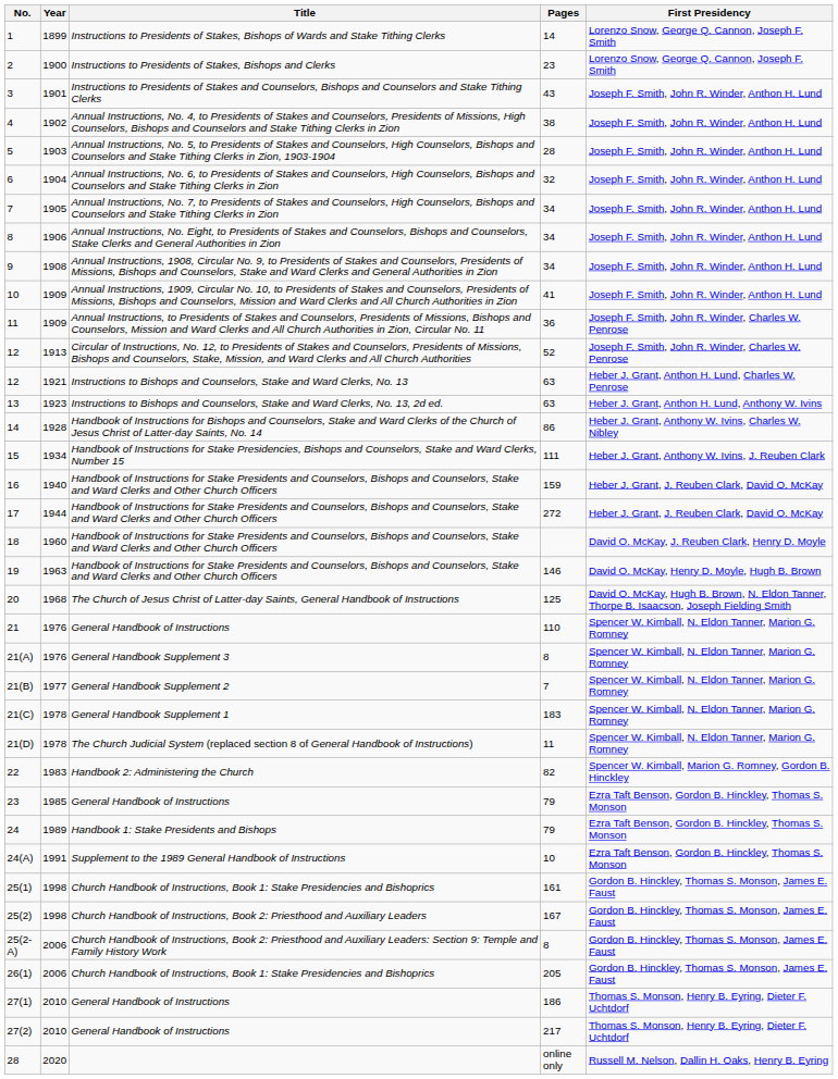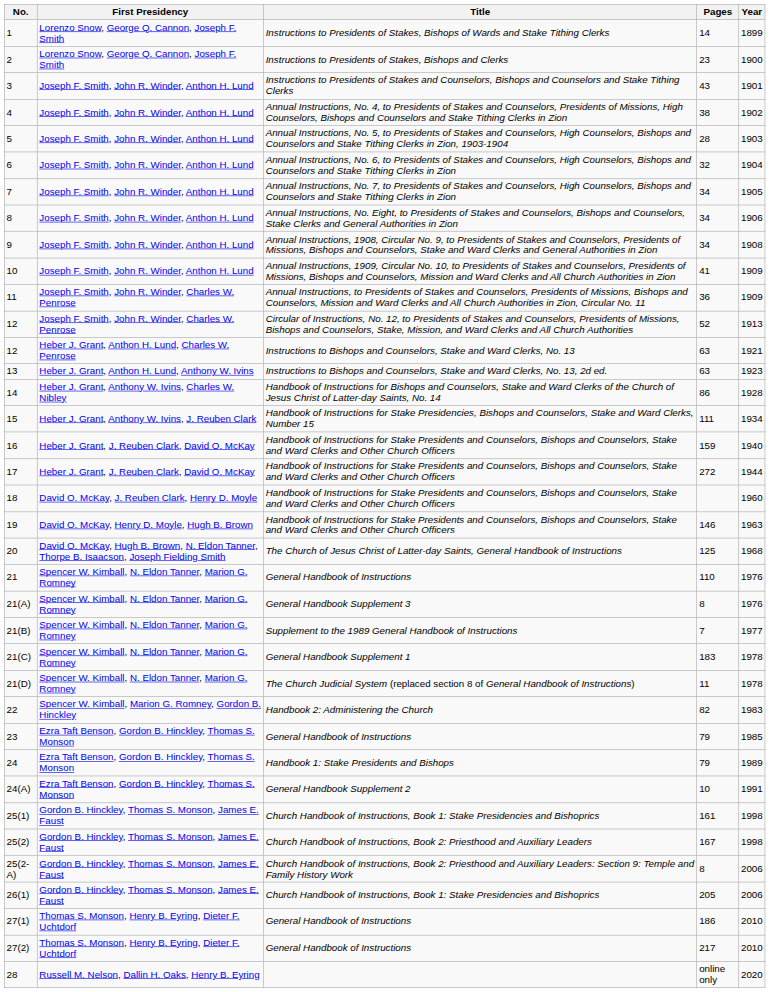columns swapped: Year <-> First Presidency
21(B) | Title: General Handbook Supplement 2 -> Supplement to the 1989 General Handbook of Instructions
24(A) | Title: Supplement to the 1989 General Handbook of Instructions -> General Handbook Supplement 2
